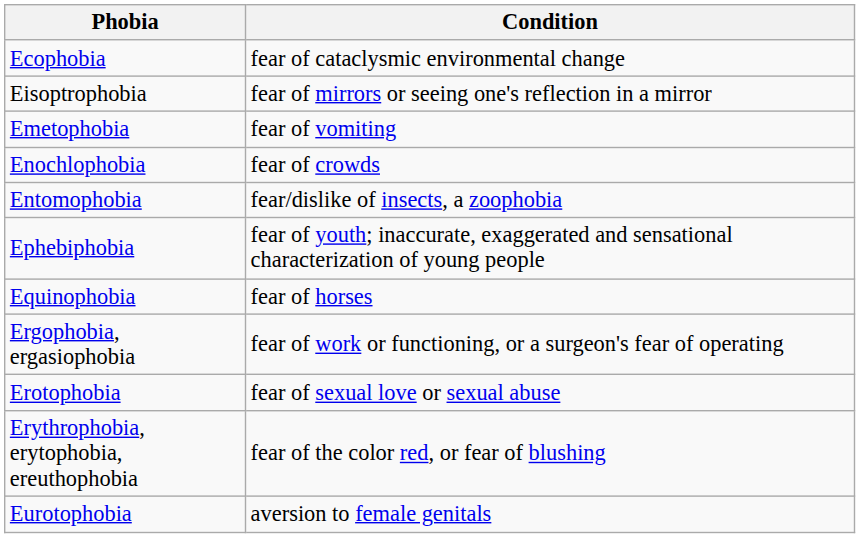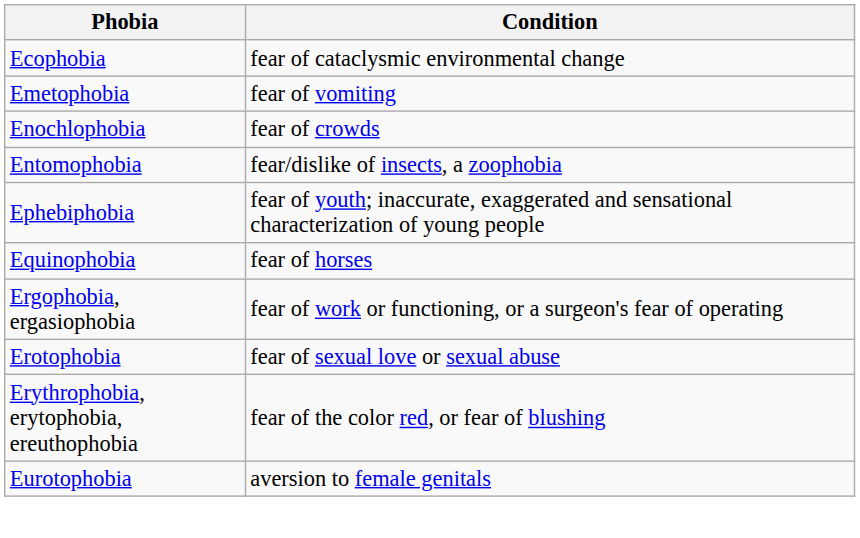- row: Eisoptrophobia | fear of mirrors or seeing one's reflection in a mirror
